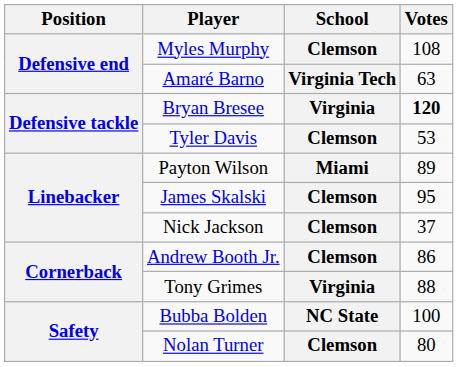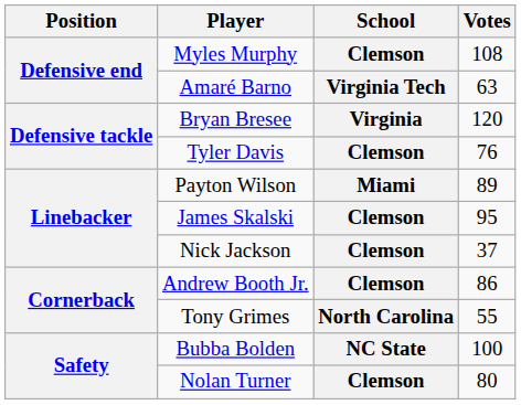Bryan Bresee | Votes: bold -> normal
Tyler Davis | Votes: 53 -> 76
Tony Grimes | School: Virginia -> North Carolina
Tony Grimes | Votes: 88 -> 55
